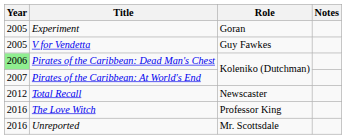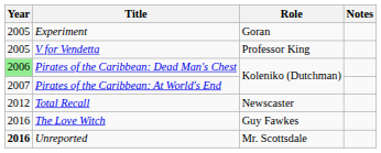V for Vendetta | Role: Guy Fawkes -> Professor King
The Love Witch | Role: Professor King -> Guy Fawkes
Unreported | Year: normal -> bold
